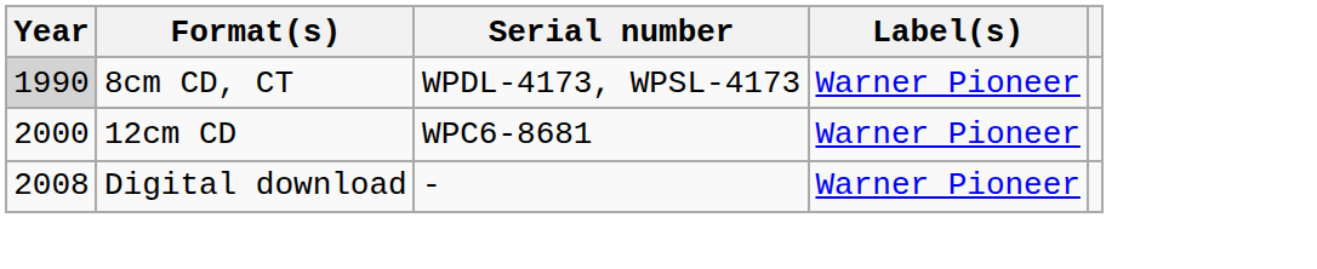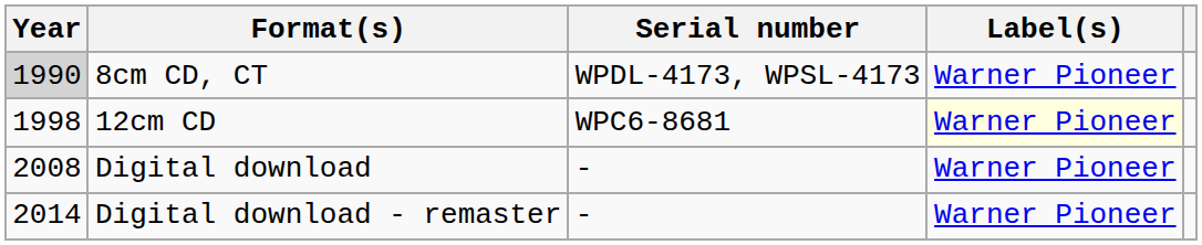12cm CD | Year: 2000 -> 1998
12cm CD | Label(s): no background -> lightyellow background
+ row: 2014 | Digital download - remaster | - | Warner Pioneer
